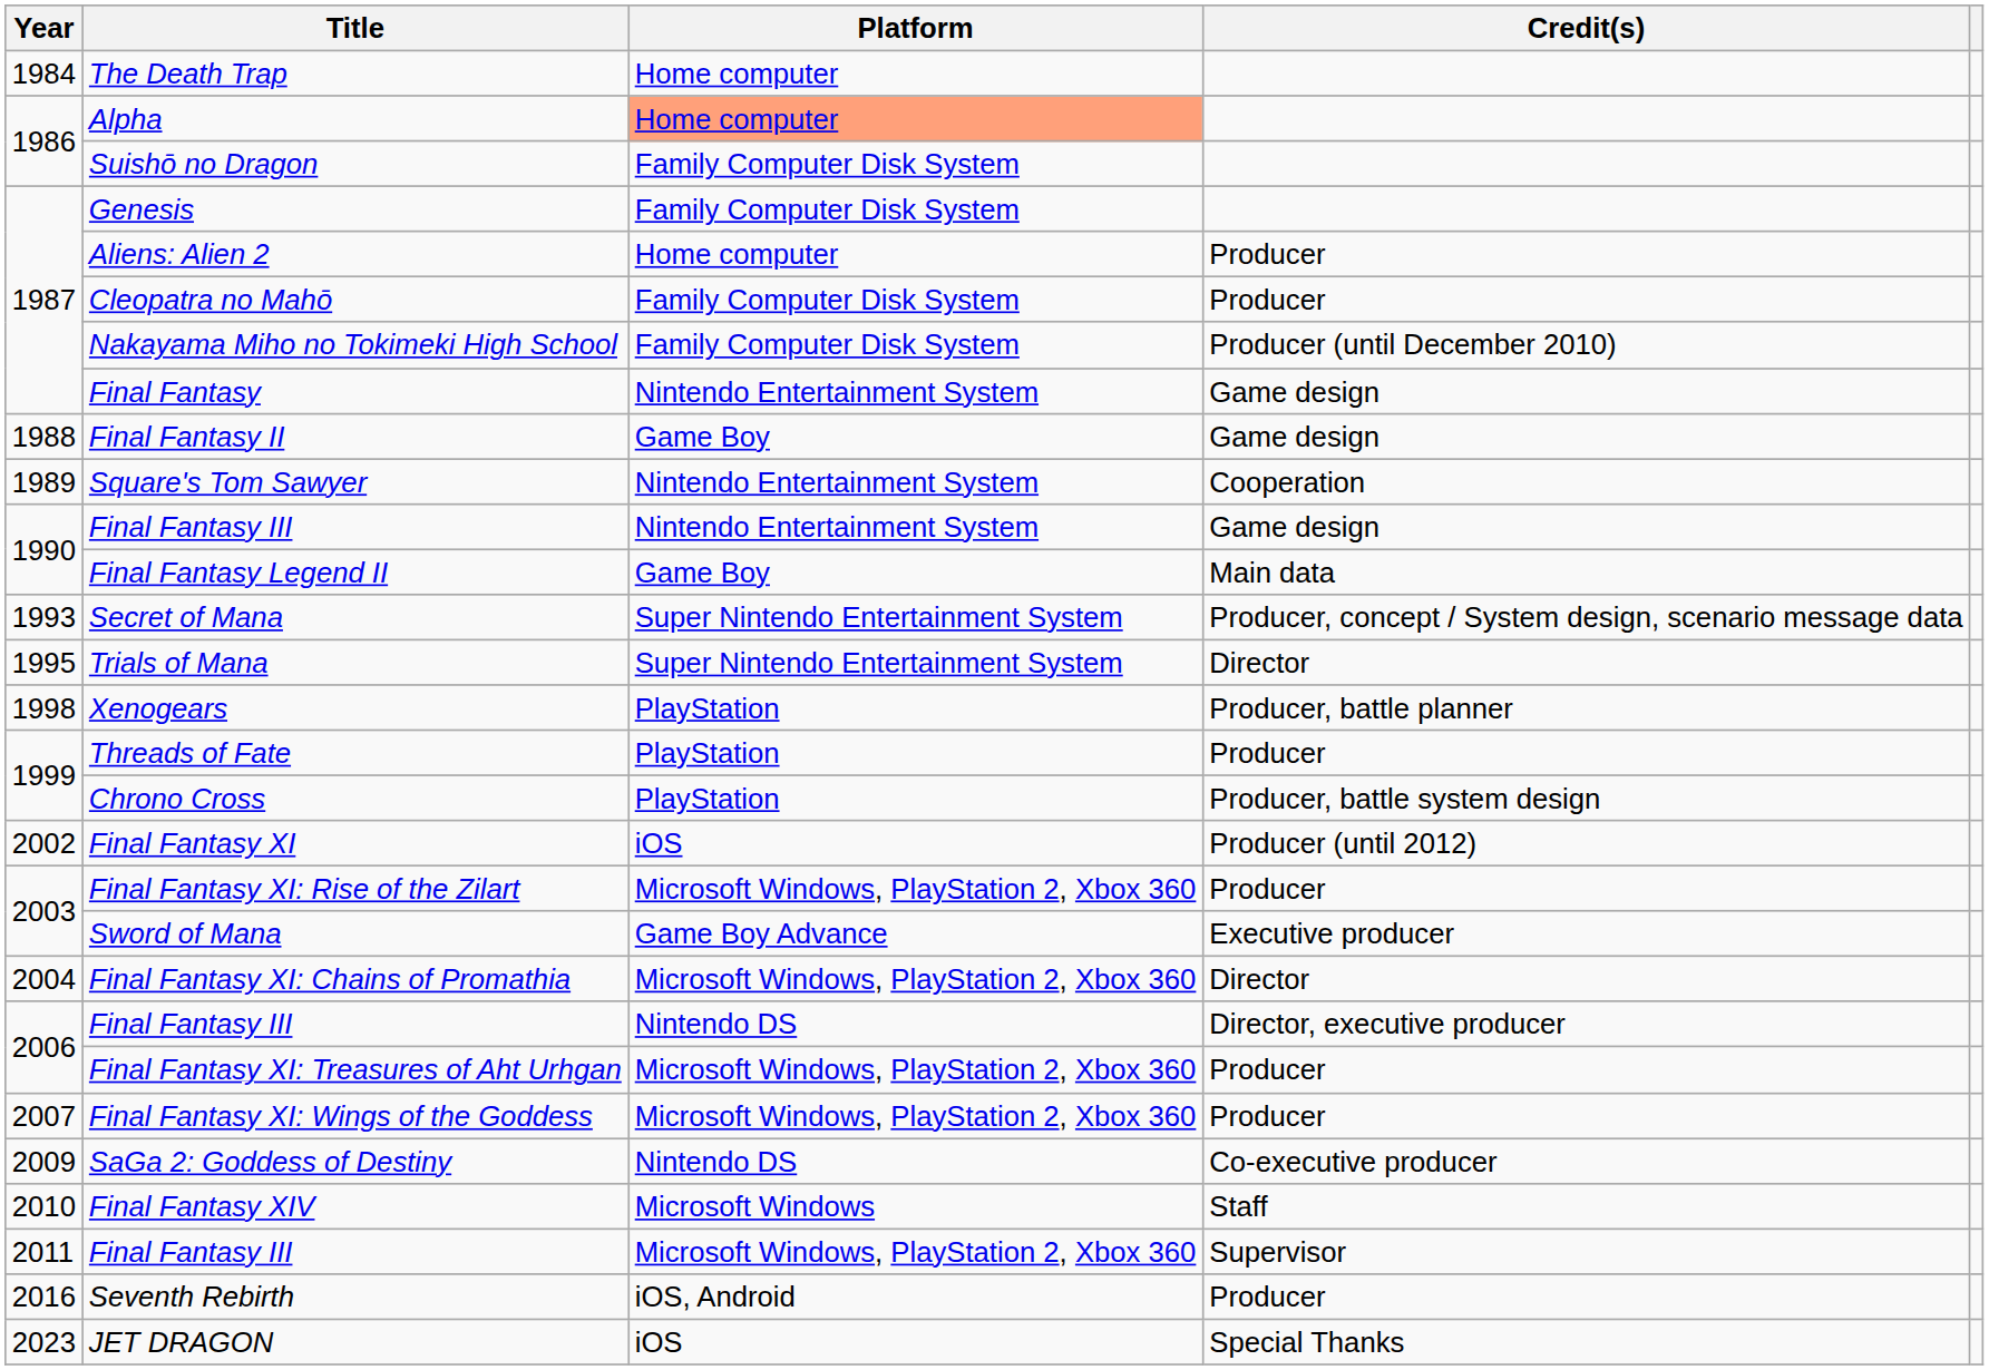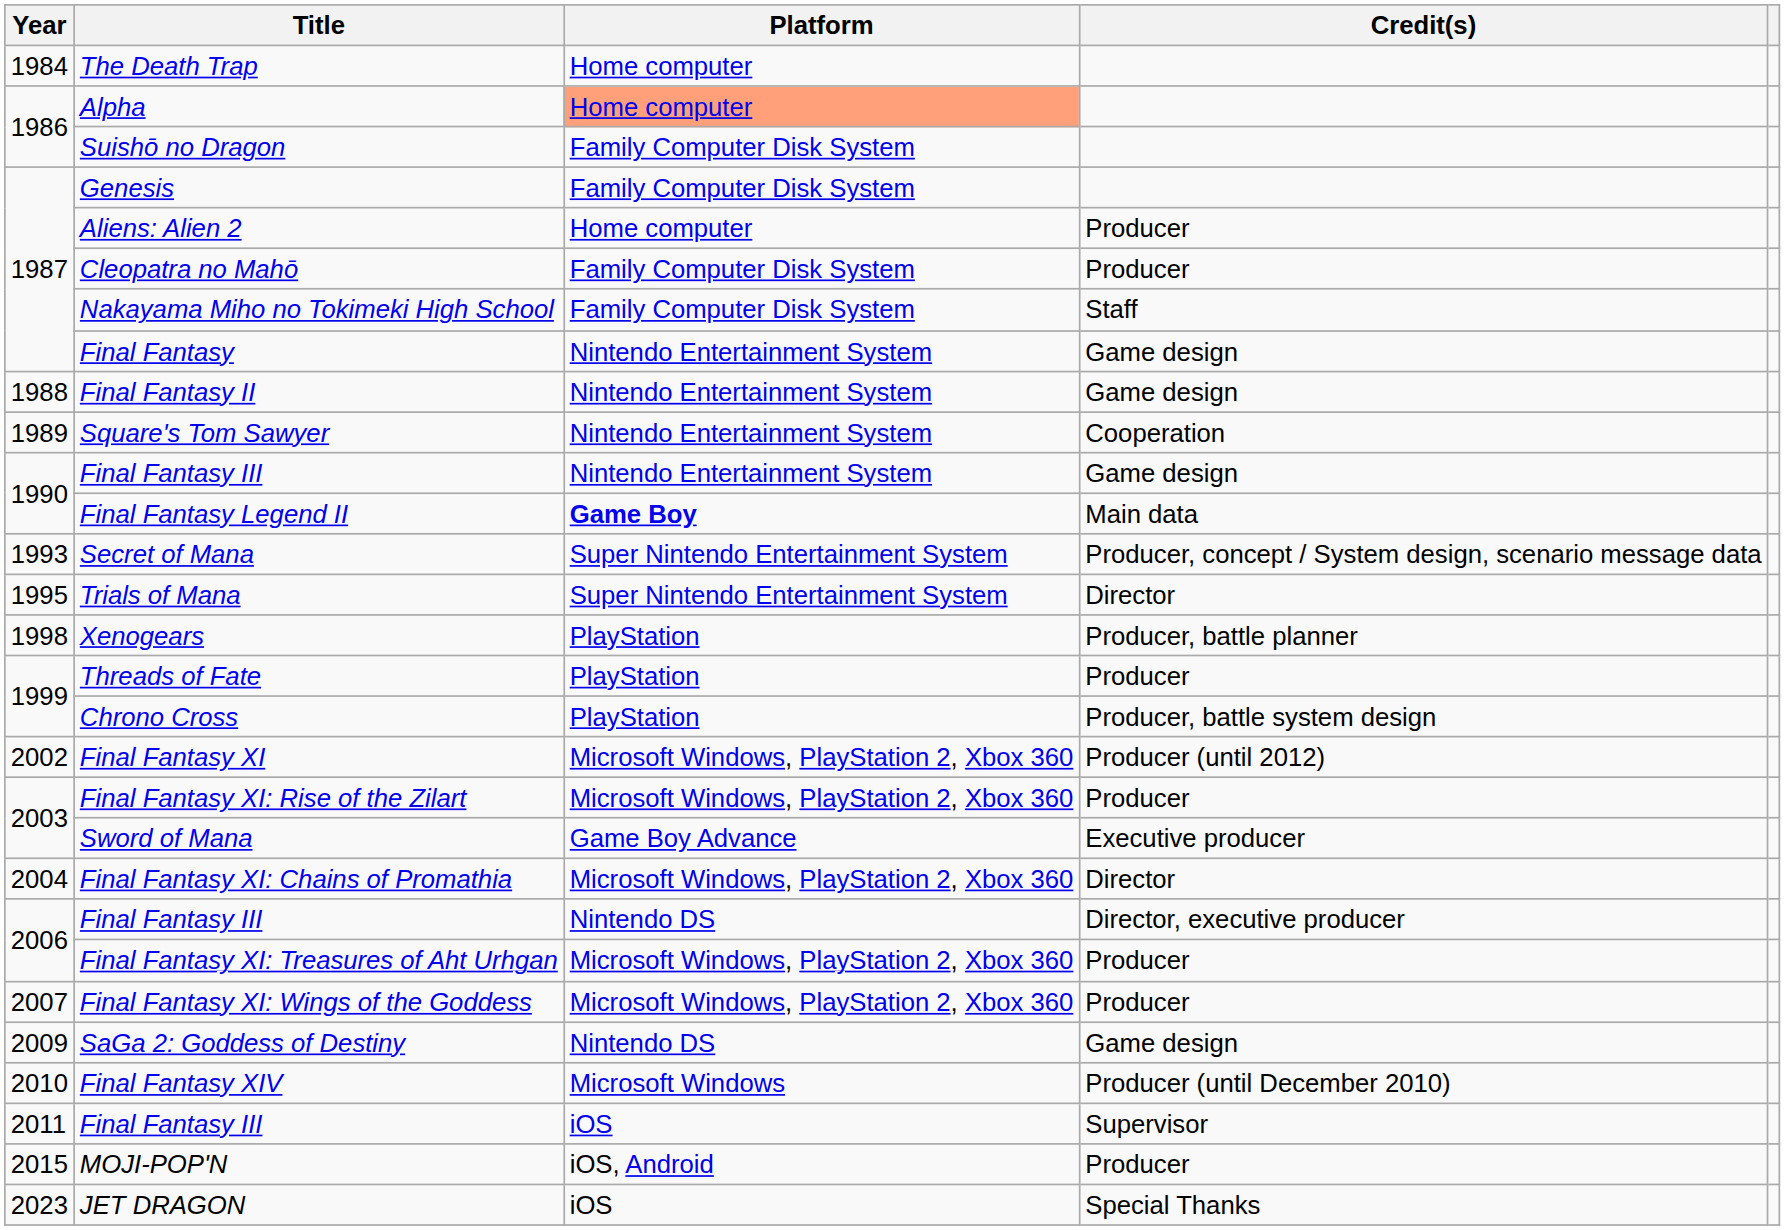Nakayama Miho no Tokimeki High School | Credit(s): Producer (until December 2010) -> Staff
Final Fantasy II | Platform: Game Boy -> Nintendo Entertainment System
Final Fantasy Legend II | Platform: normal -> bold
Final Fantasy XI | Platform: iOS -> Microsoft Windows, PlayStation 2, Xbox 360
SaGa 2: Goddess of Destiny | Credit(s): Co-executive producer -> Game design
Final Fantasy XIV | Credit(s): Staff -> Producer (until December 2010)
2011 / Final Fantasy III | Platform: Microsoft Windows, PlayStation 2, Xbox 360 -> iOS
+ row: 2015 | MOJI-POP'N | iOS, Android | Producer
- row: 2016 | Seventh Rebirth | iOS, Android | Producer
